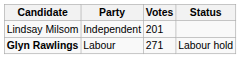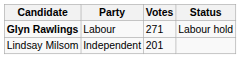rows swapped: Glyn Rawlings <-> Lindsay Milsom
